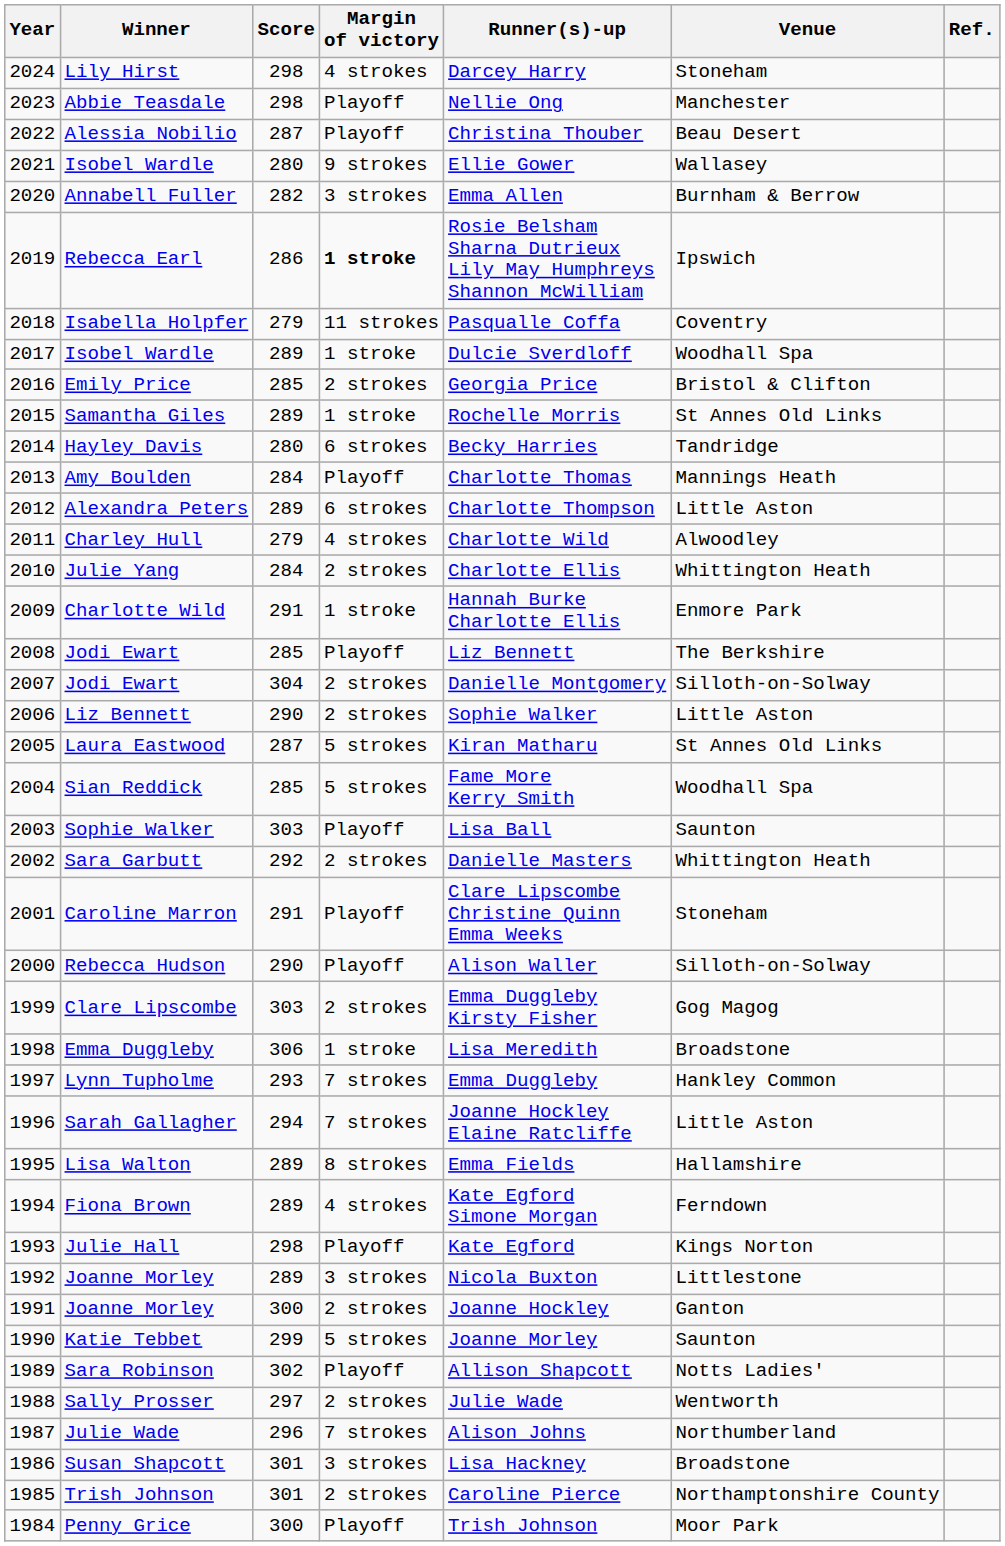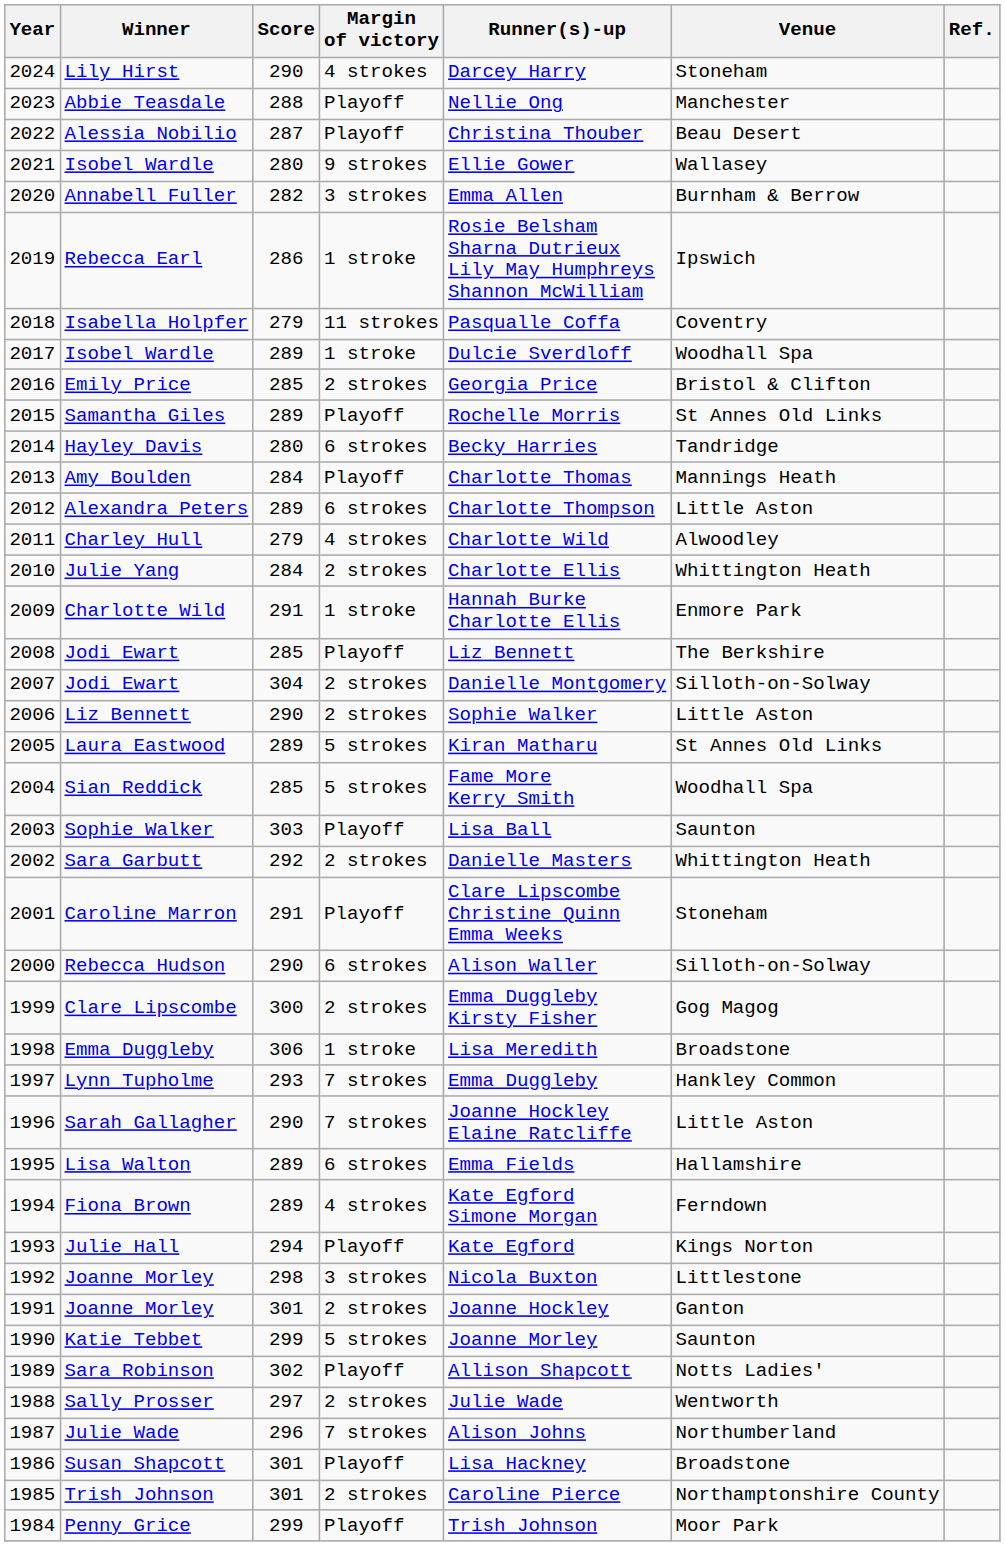Lily Hirst | Score: 298 -> 290
Abbie Teasdale | Score: 298 -> 288
Rebecca Earl | Margin of victory: bold -> normal
Samantha Giles | Margin of victory: 1 stroke -> Playoff
Laura Eastwood | Score: 287 -> 289
Rebecca Hudson | Margin of victory: Playoff -> 6 strokes
Clare Lipscombe | Score: 303 -> 300
Sarah Gallagher | Score: 294 -> 290
Lisa Walton | Margin of victory: 8 strokes -> 6 strokes
Julie Hall | Score: 298 -> 294
1992 / Joanne Morley | Score: 289 -> 298
1991 / Joanne Morley | Score: 300 -> 301
Susan Shapcott | Margin of victory: 3 strokes -> Playoff
Penny Grice | Score: 300 -> 299
